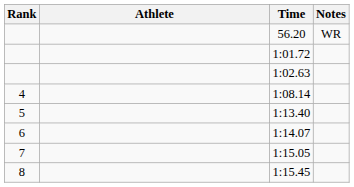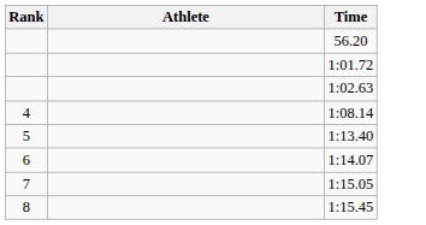- column: Notes | WR
